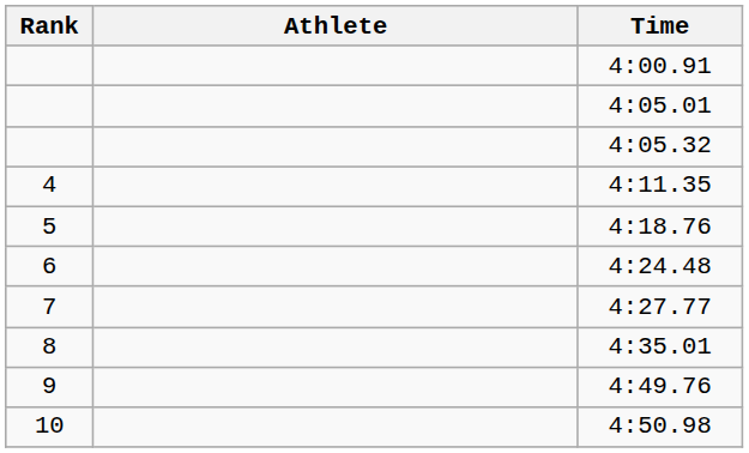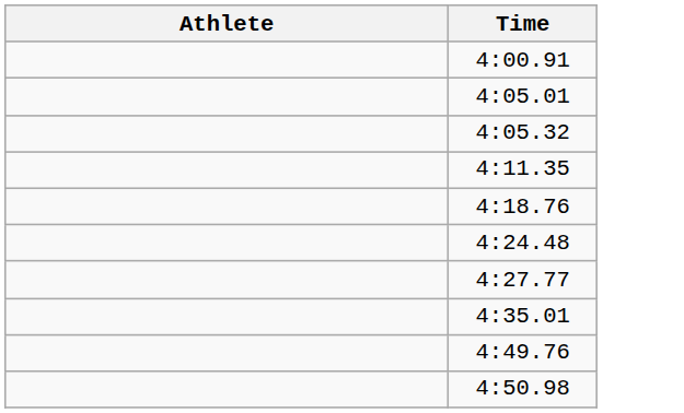- column: Rank | 4 | 5 | 6 | 7 | 8 | 9 | 10
